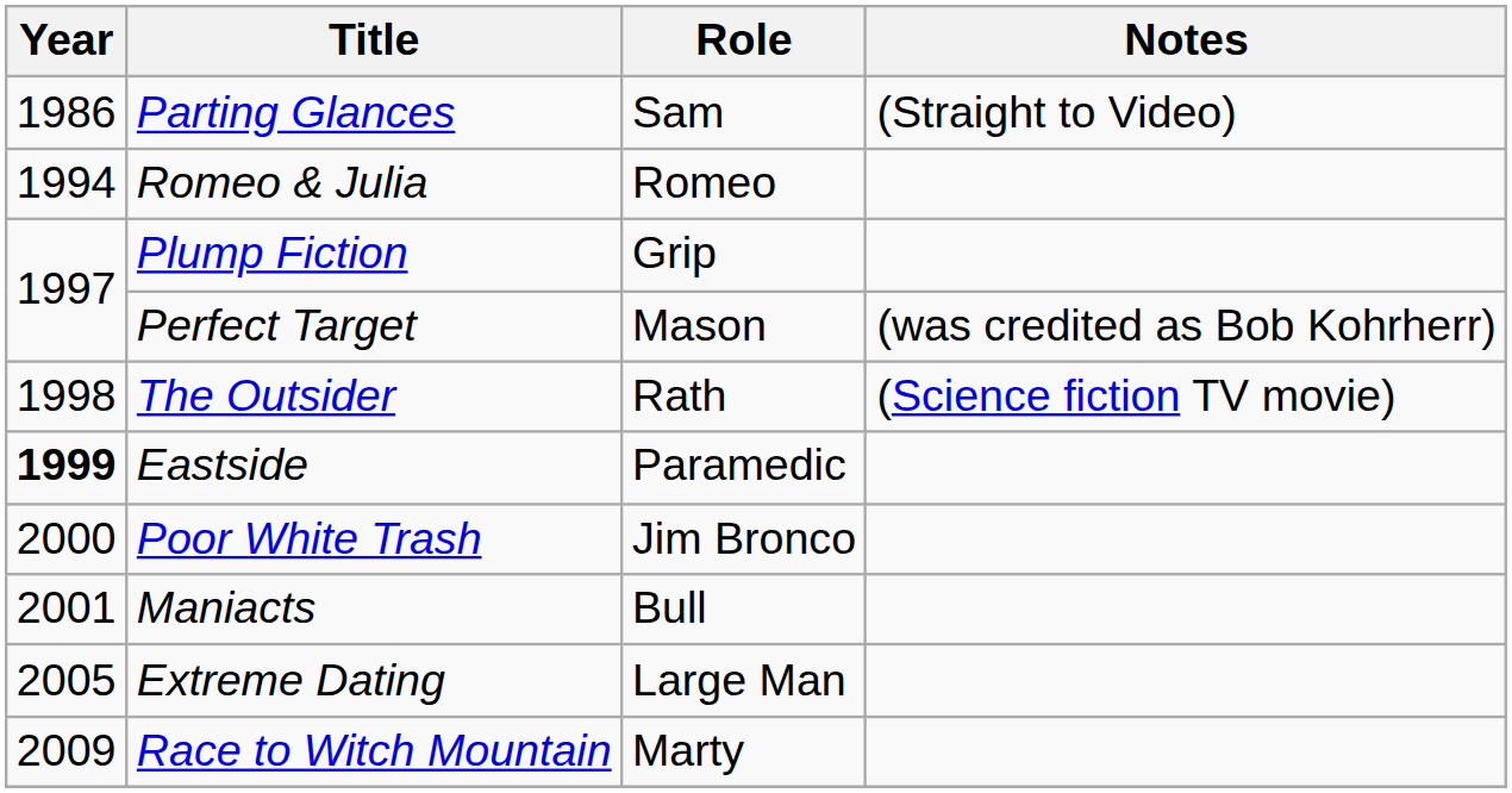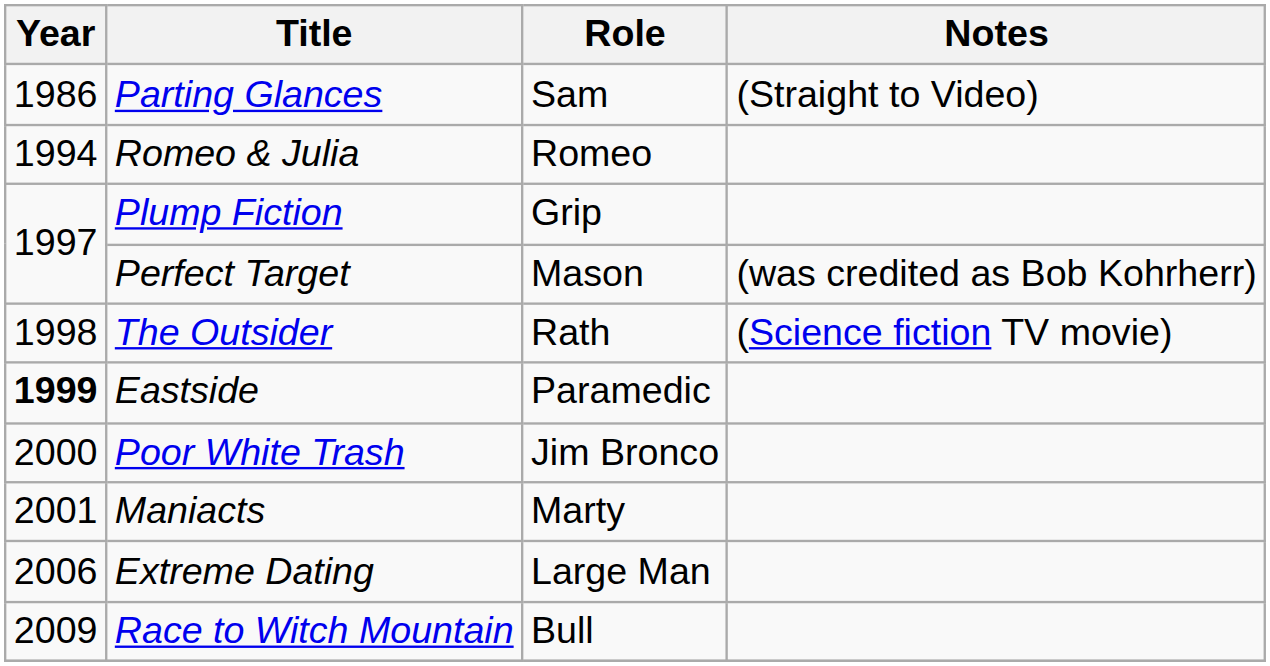Maniacts | Role: Bull -> Marty
Extreme Dating | Year: 2005 -> 2006
Race to Witch Mountain | Role: Marty -> Bull
